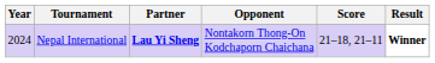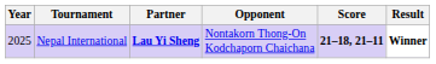Nepal International | Year: 2024 -> 2025
Nepal International | Score: normal -> bold
